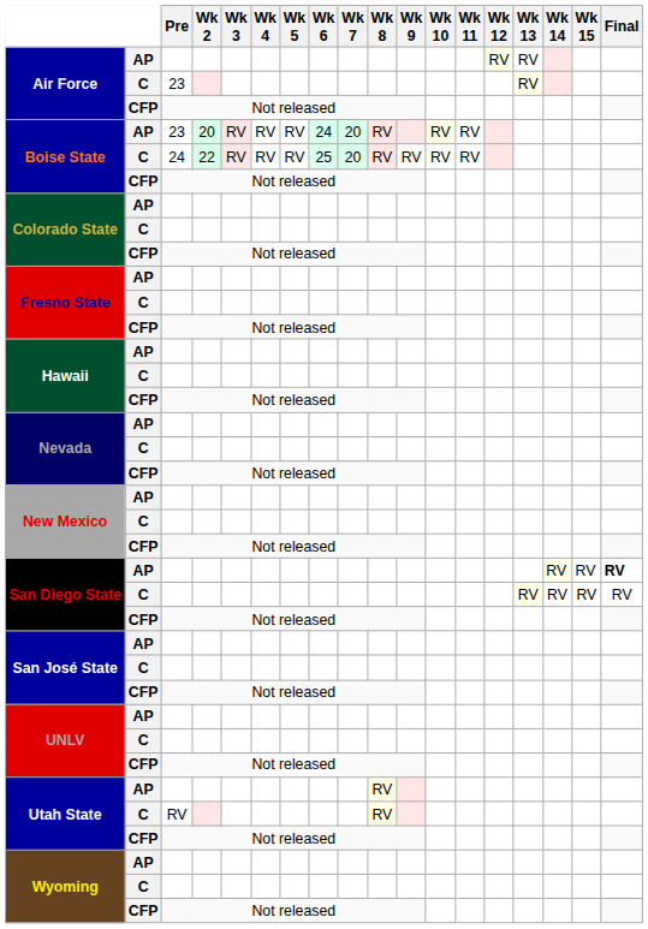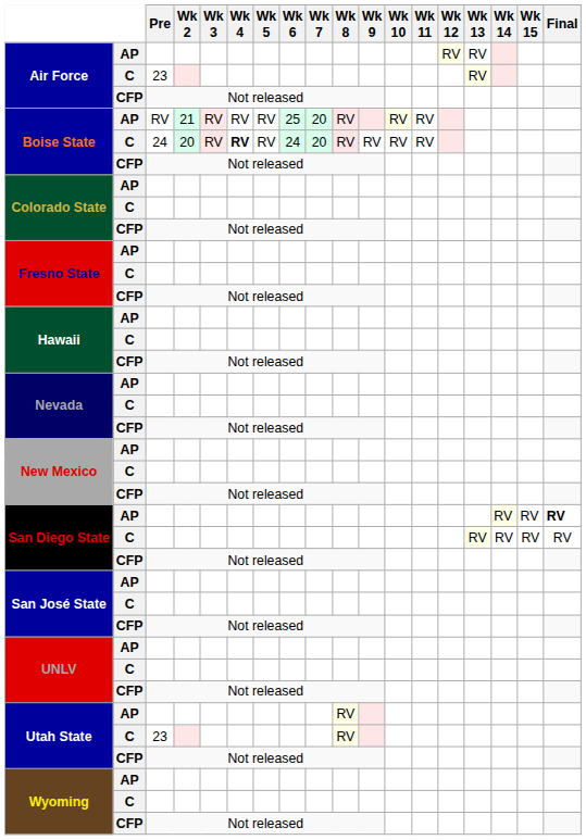Boise State / AP | Pre: 23 -> RV
Boise State / AP | Wk 2: 20 -> 21
Boise State / AP | Wk 6: 24 -> 25
Boise State / C | Wk 2: 22 -> 20
Boise State / C | Wk 4: normal -> bold
Boise State / C | Wk 6: 25 -> 24
Utah State / C | Pre: RV -> 23
